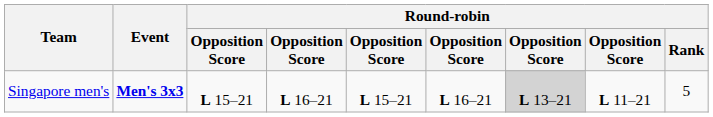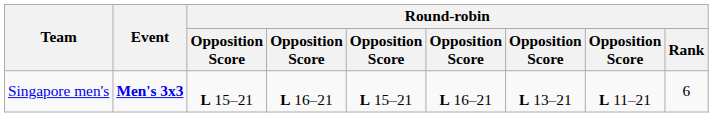Singapore men's | column 7: lightgrey background -> no background
Singapore men's | Round-robin / Rank: 5 -> 6
